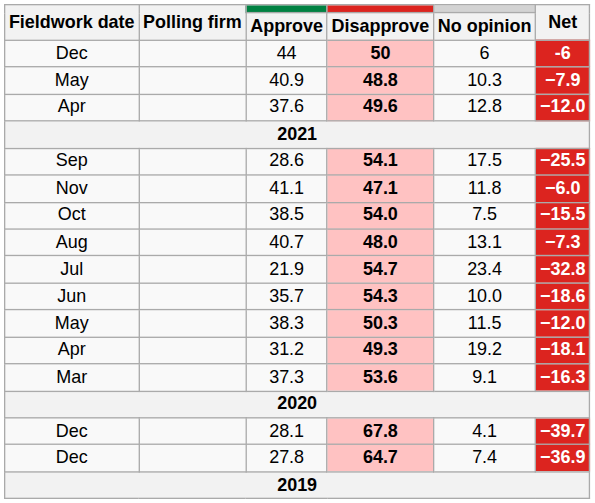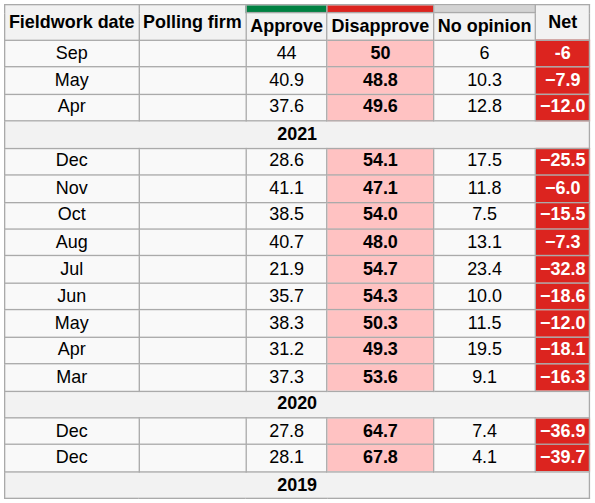44 | Fieldwork date: Dec -> Sep
28.6 | Fieldwork date: Sep -> Dec
31.2 | No opinion: 19.2 -> 19.5
rows swapped: 28.1 <-> 27.8
